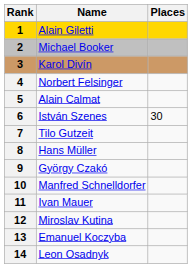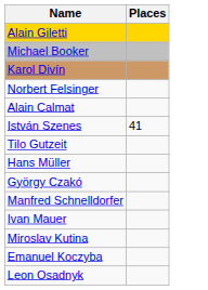- column: Rank | 1 | 2 | 3 | 4 | 5 | 6 | 7 | 8 | 9 | 10 | 11 | 12 | 13 | 14
István Szenes | Places: 30 -> 41
